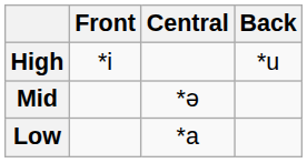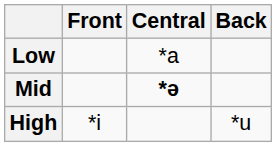rows swapped: High <-> Low
Mid | Central: normal -> bold
